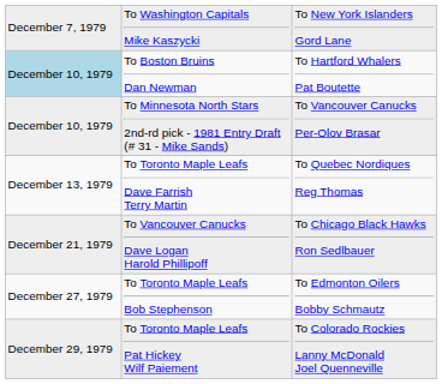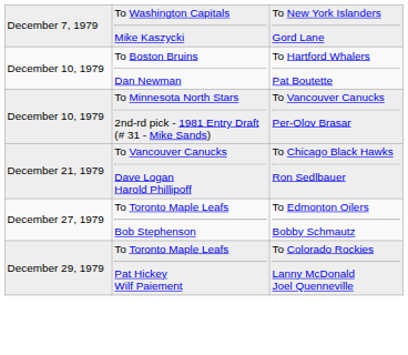To Boston Bruins Dan Newman | column 1: lightblue background -> no background
- row: December 13, 1979 | To Toronto Maple Leafs Dave Farrish Terry Martin | To Quebec Nordiques Reg Thomas
